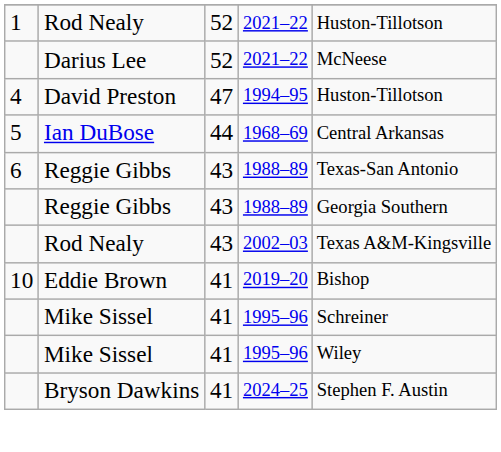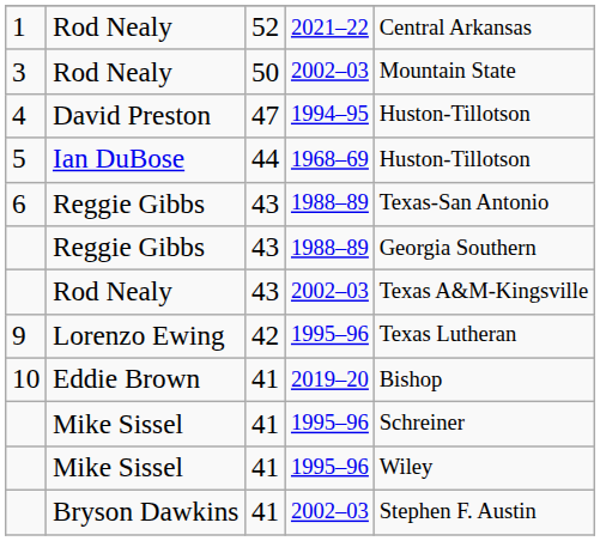1 / Rod Nealy | column 5: Huston-Tillotson -> Central Arkansas
- row: Darius Lee | 52 | 2021–22 | McNeese
+ row: 3 | Rod Nealy | 50 | 2002–03 | Mountain State
Ian DuBose | column 5: Central Arkansas -> Huston-Tillotson
+ row: 9 | Lorenzo Ewing | 42 | 1995–96 | Texas Lutheran
Bryson Dawkins | column 4: 2024–25 -> 2002–03
